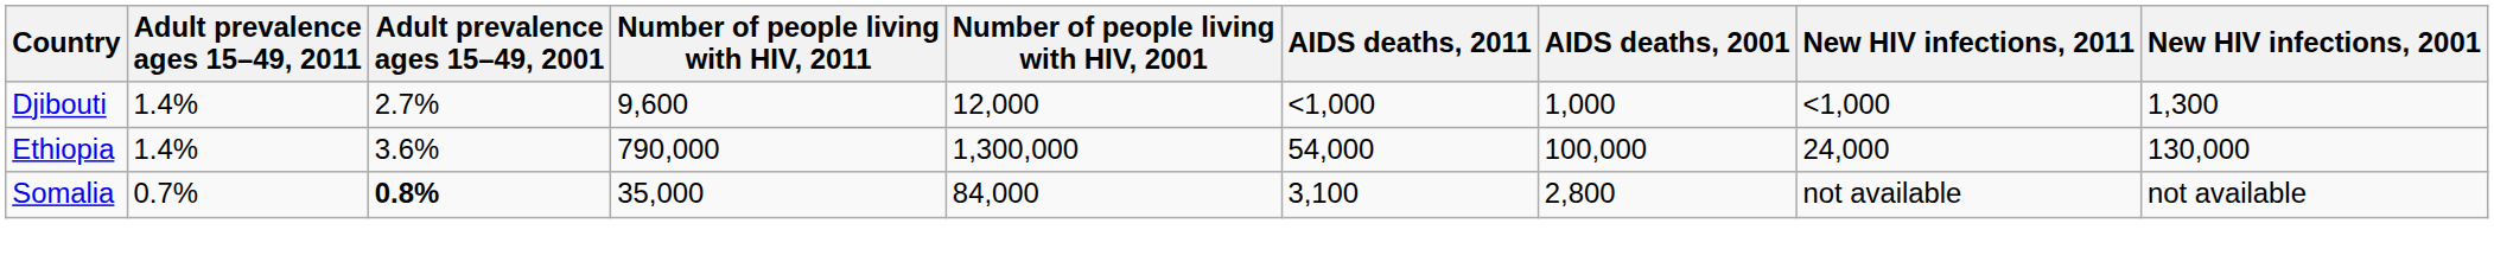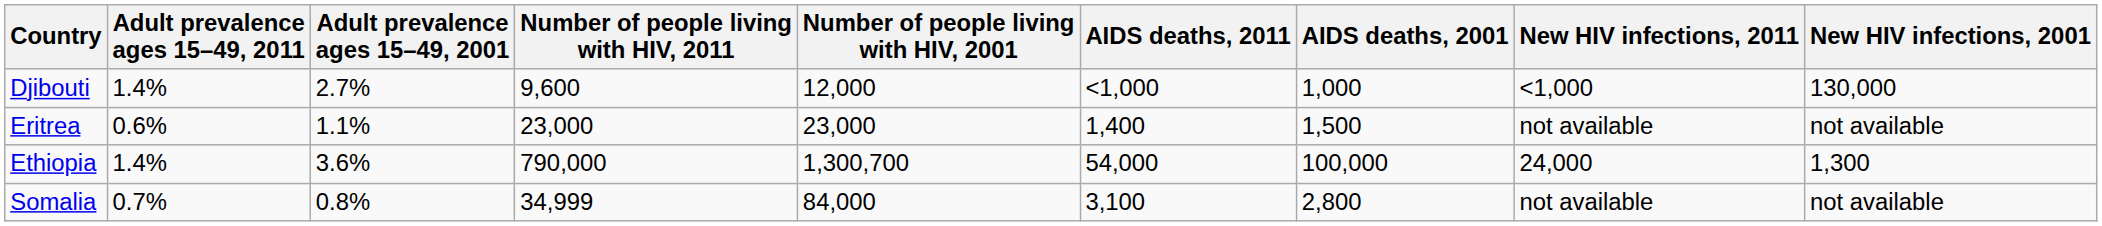Djibouti | New HIV infections, 2001: 1,300 -> 130,000
+ row: Eritrea | 0.6% | 1.1% | 23,000 | 23,000 | 1,400 | 1,500 | not available | not available
Ethiopia | Number of people living with HIV, 2001: 1,300,000 -> 1,300,700
Ethiopia | New HIV infections, 2001: 130,000 -> 1,300
Somalia | Adult prevalence ages 15–49, 2001: bold -> normal
Somalia | Number of people living with HIV, 2011: 35,000 -> 34,999
